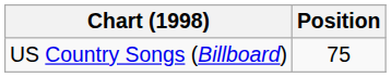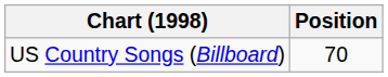US Country Songs (Billboard) | Position: 75 -> 70
